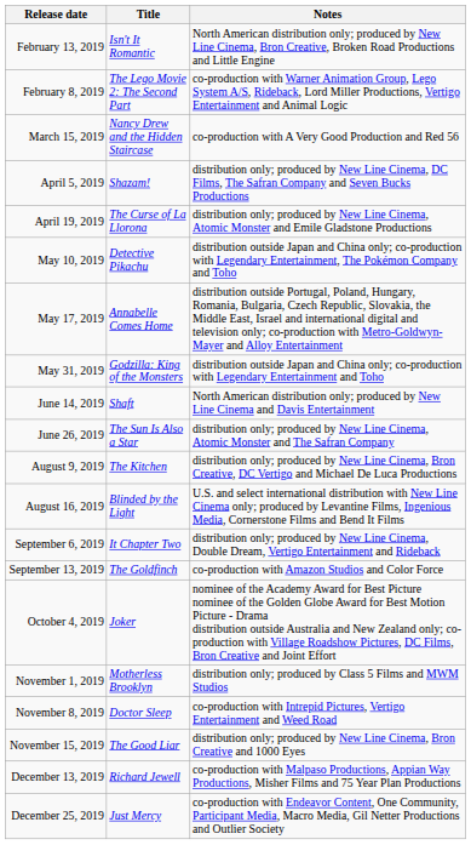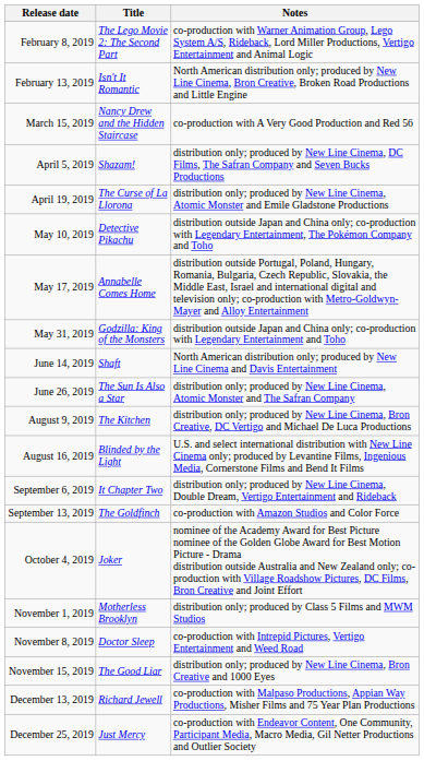rows swapped: February 8, 2019 <-> February 13, 2019
